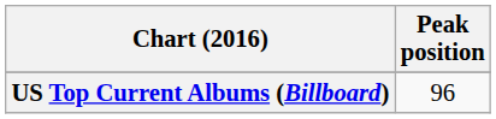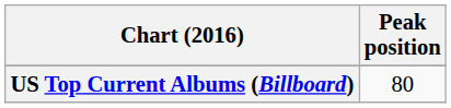US Top Current Albums (Billboard) | Peak position: 96 -> 80
